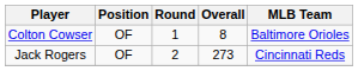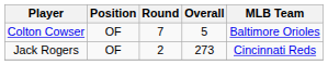Colton Cowser | Round: 1 -> 7
Colton Cowser | Overall: 8 -> 5
